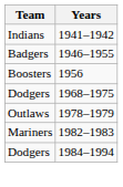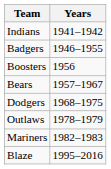+ row: Bears | 1957–1967
- row: Dodgers | 1984–1994
+ row: Blaze | 1995–2016
